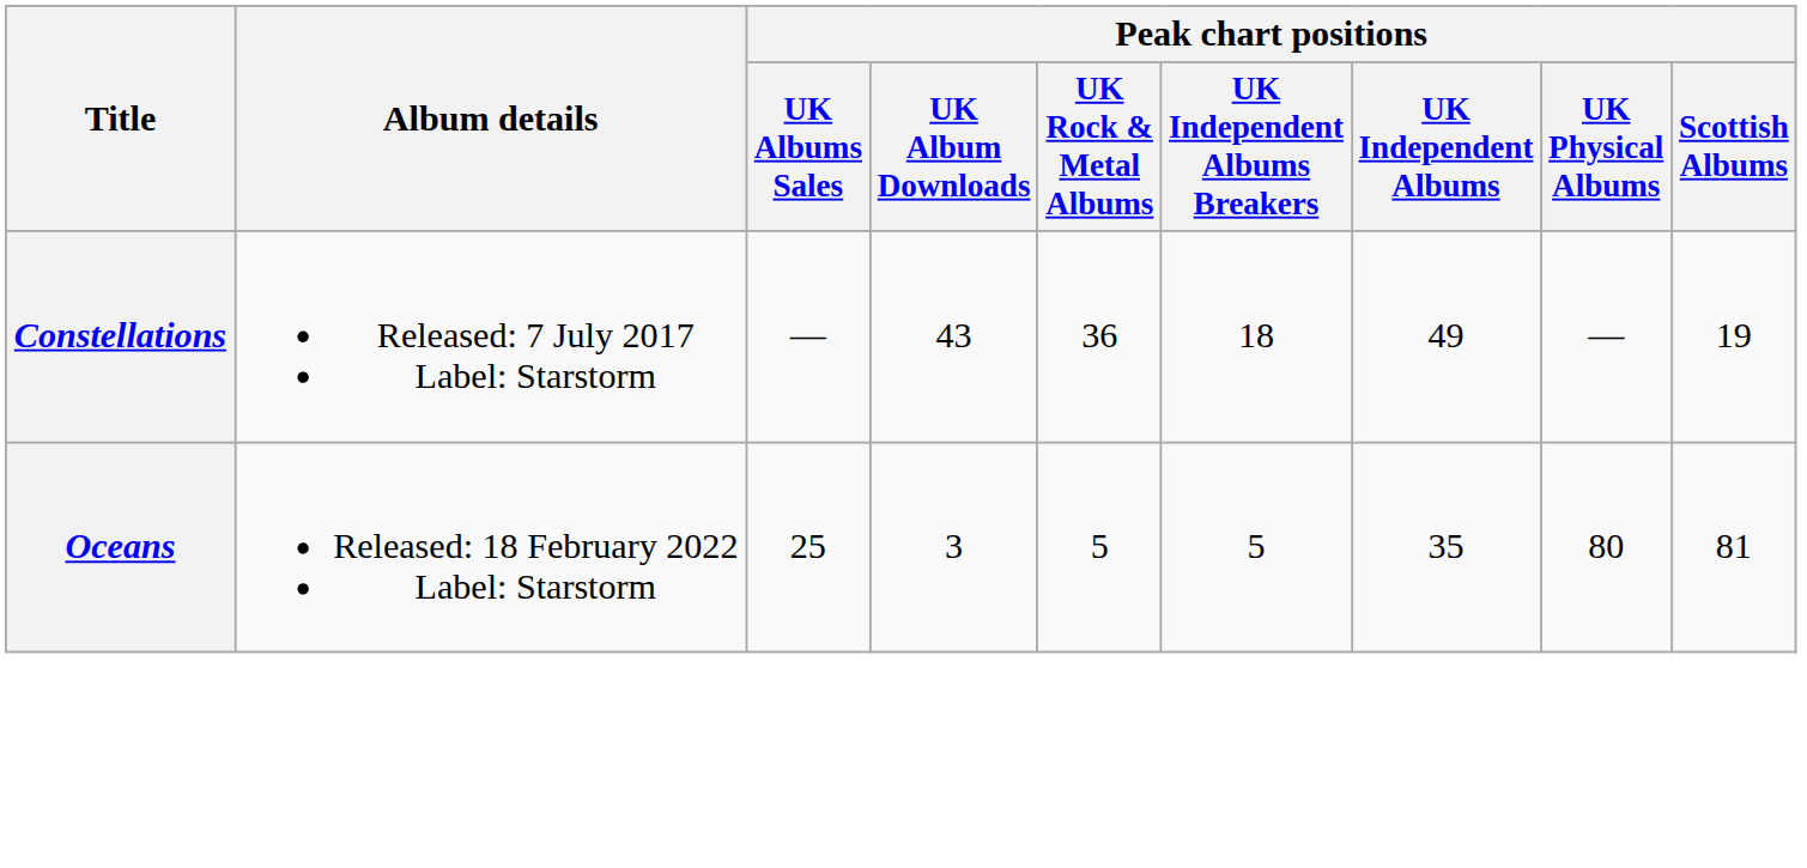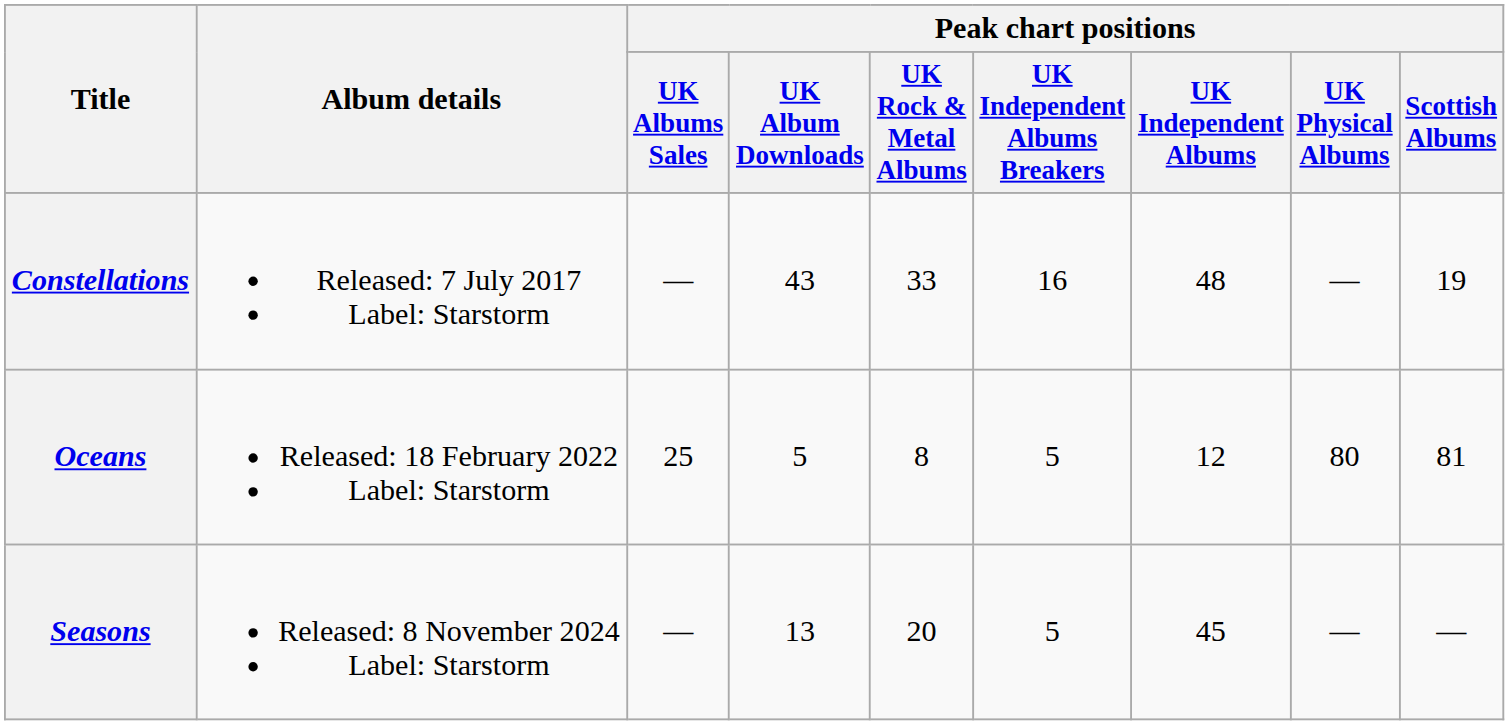Constellations | Peak chart positions / UK Rock & Metal Albums: 36 -> 33
Constellations | Peak chart positions / UK Independent Albums Breakers: 18 -> 16
Constellations | Peak chart positions / UK Independent Albums: 49 -> 48
Oceans | Peak chart positions / UK Album Downloads: 3 -> 5
Oceans | Peak chart positions / UK Rock & Metal Albums: 5 -> 8
Oceans | Peak chart positions / UK Independent Albums: 35 -> 12
+ row: Seasons | Released: 8 November 2024 Label: Starstorm | — | 13 | 20 | 5 | 45 | — | —
